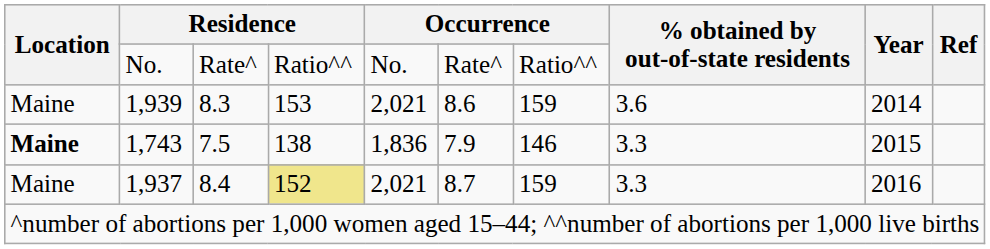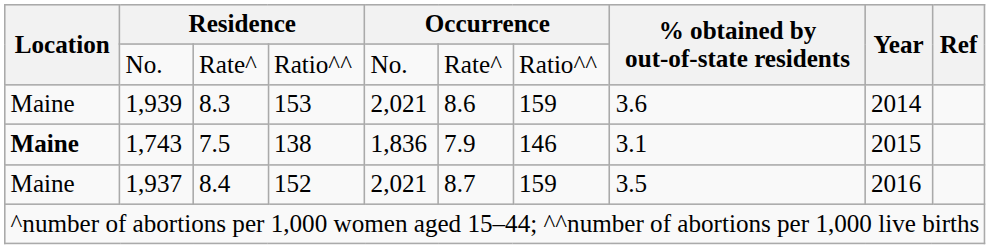1,743 | % obtained by out-of-state residents: 3.3 -> 3.1
1,937 | column 4: khaki background -> no background
1,937 | % obtained by out-of-state residents: 3.3 -> 3.5
